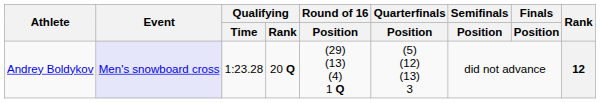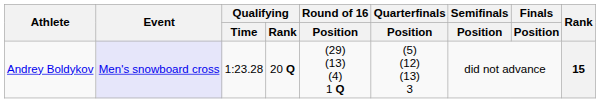Andrey Boldykov | Rank: 12 -> 15
